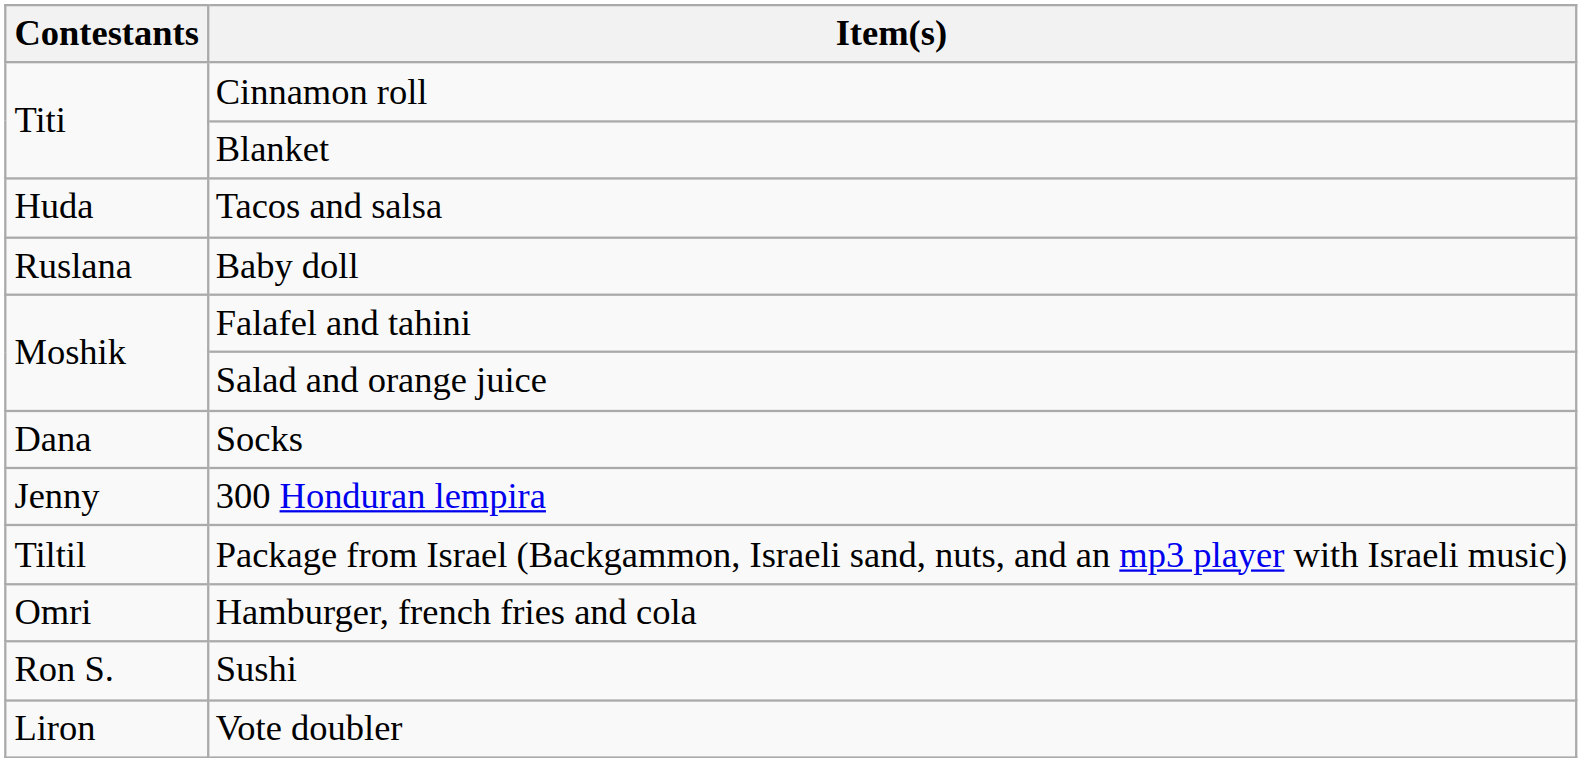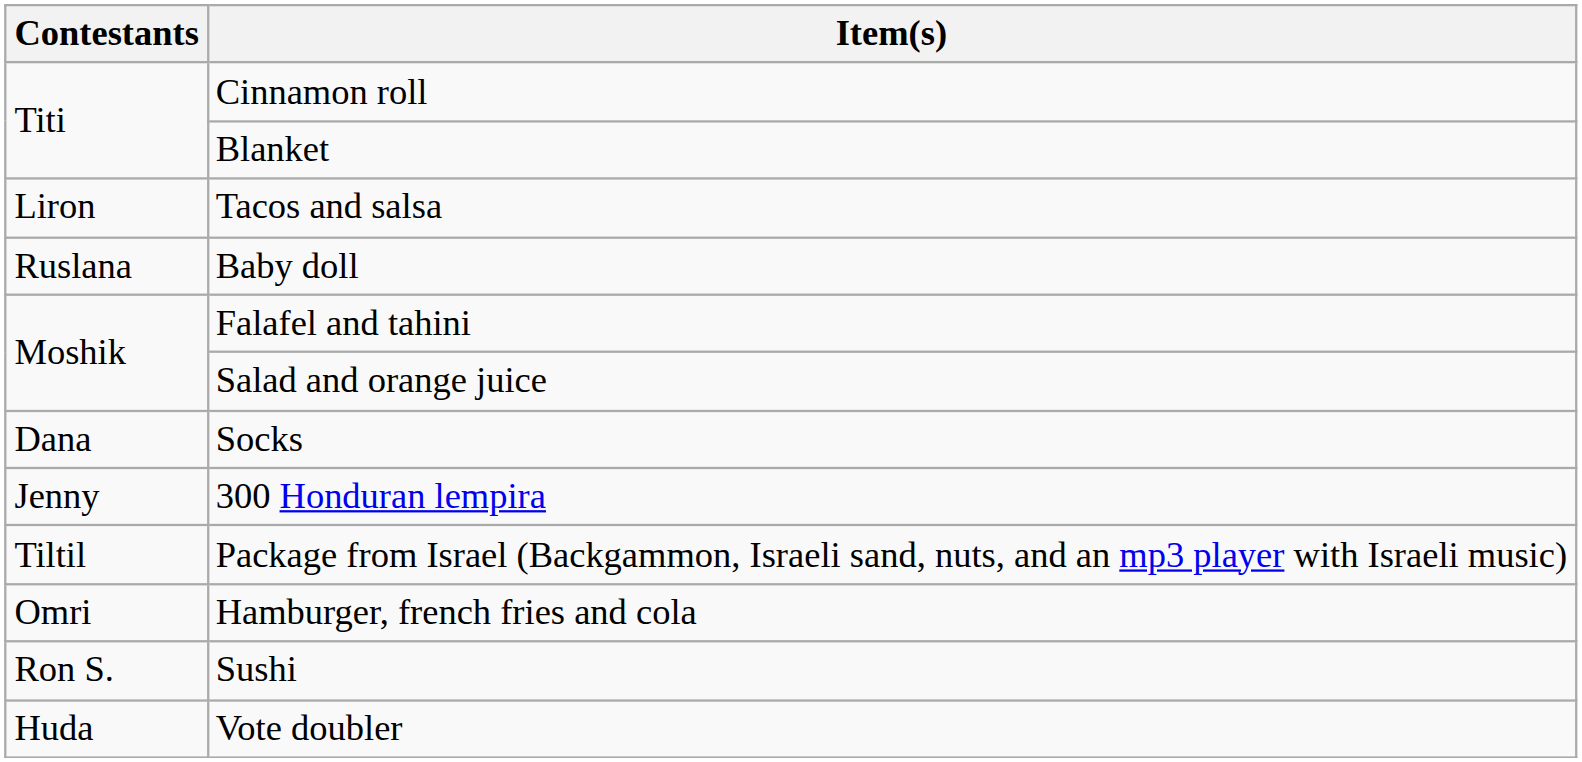Tacos and salsa | Contestants: Huda -> Liron
Vote doubler | Contestants: Liron -> Huda
